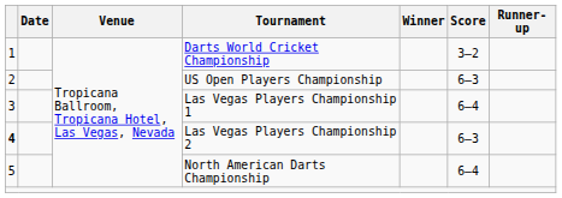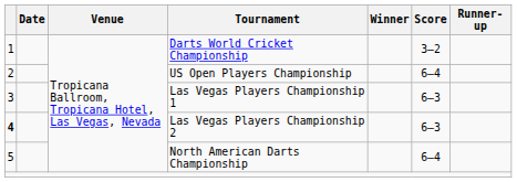US Open Players Championship | Score: 6–3 -> 6–4
Las Vegas Players Championship 1 | Score: 6–4 -> 6–3
